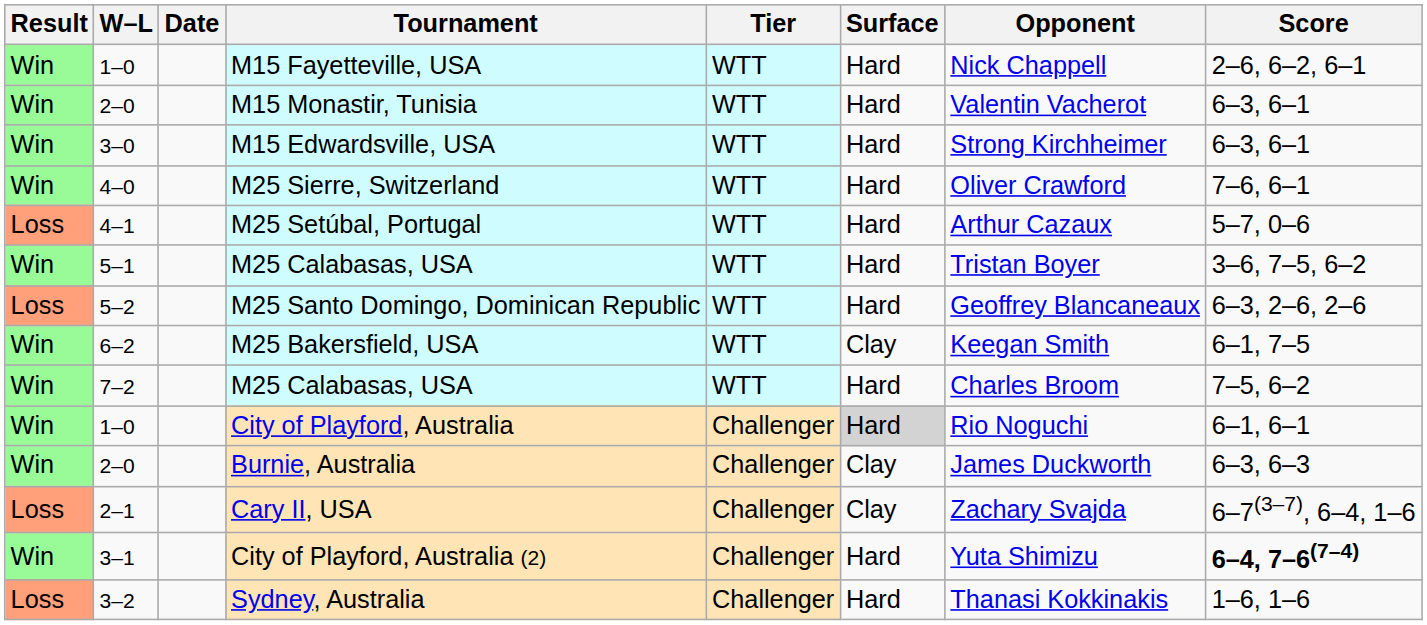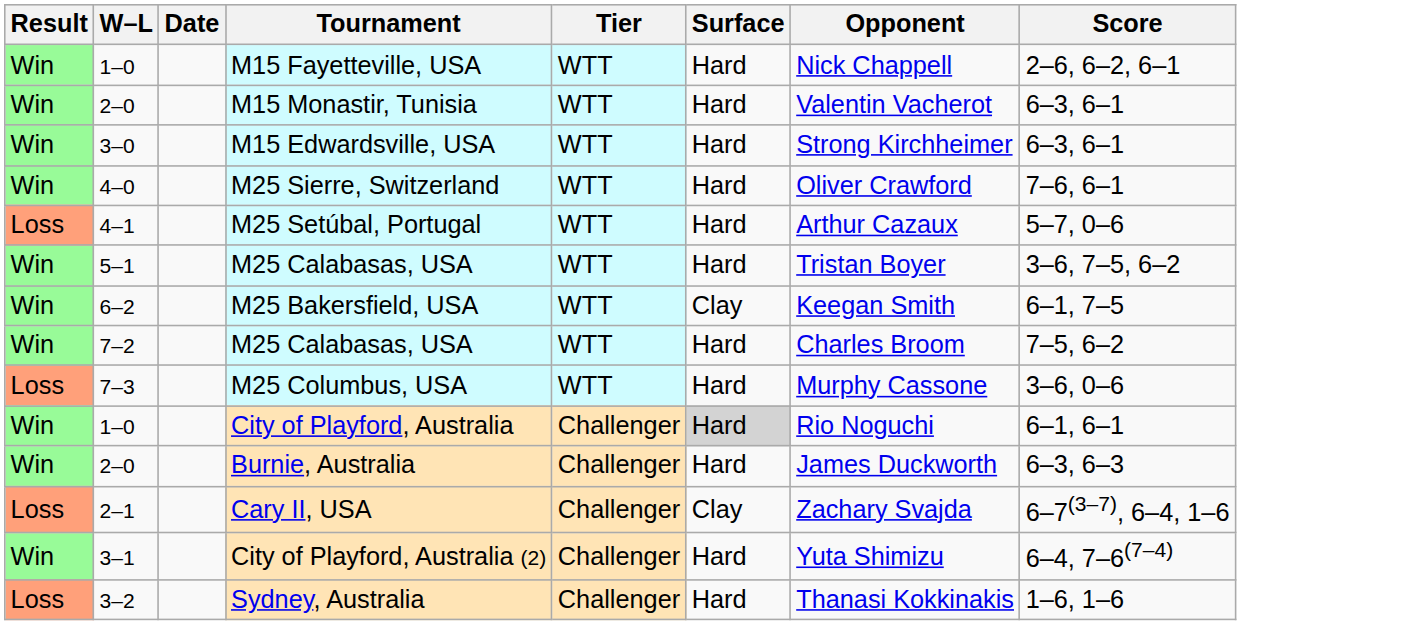- row: Loss | 5–2 | M25 Santo Domingo, Dominican Republic | WTT | Hard | Geoffrey Blancaneaux | 6–3, 2–6, 2–6
+ row: Loss | 7–3 | M25 Columbus, USA | WTT | Hard | Murphy Cassone | 3–6, 0–6
Burnie, Australia | Surface: Clay -> Hard
City of Playford, Australia (2) | Score: bold -> normal
